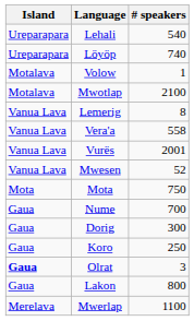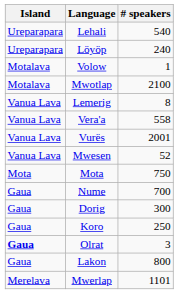Löyöp | # speakers: 740 -> 240
Mwerlap | # speakers: 1100 -> 1101
